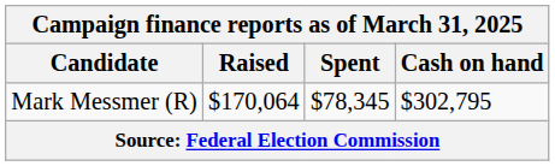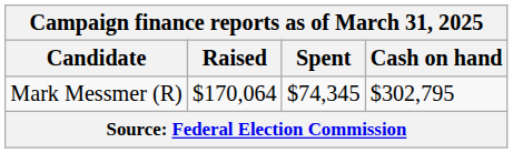Mark Messmer (R) | Spent: $78,345 -> $74,345
